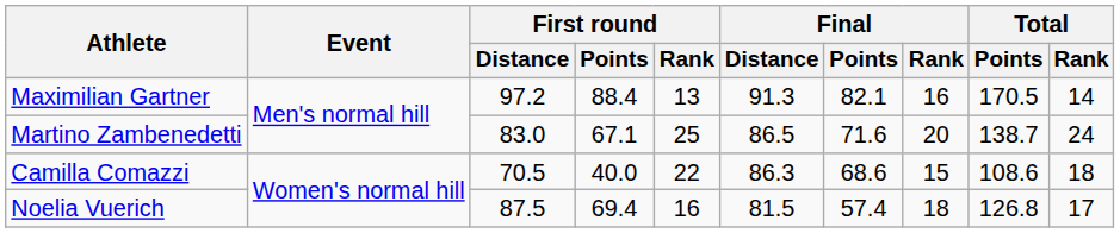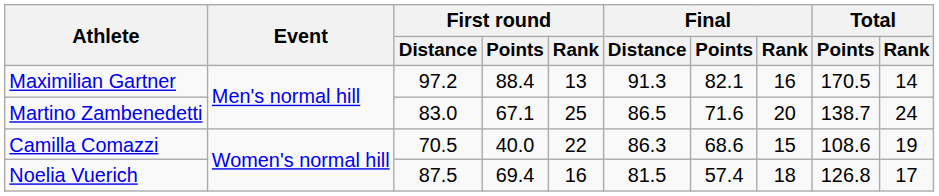Camilla Comazzi | Total / Rank: 18 -> 19
